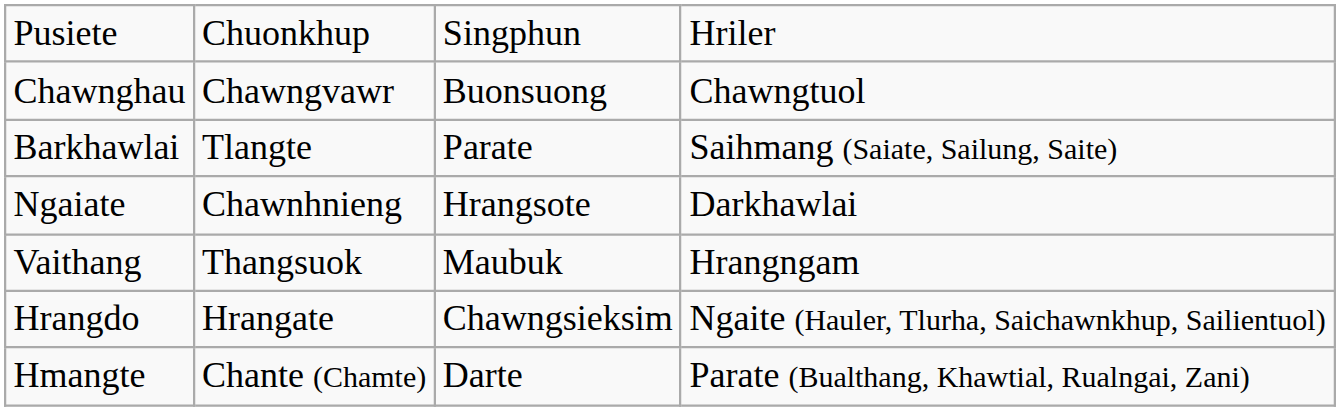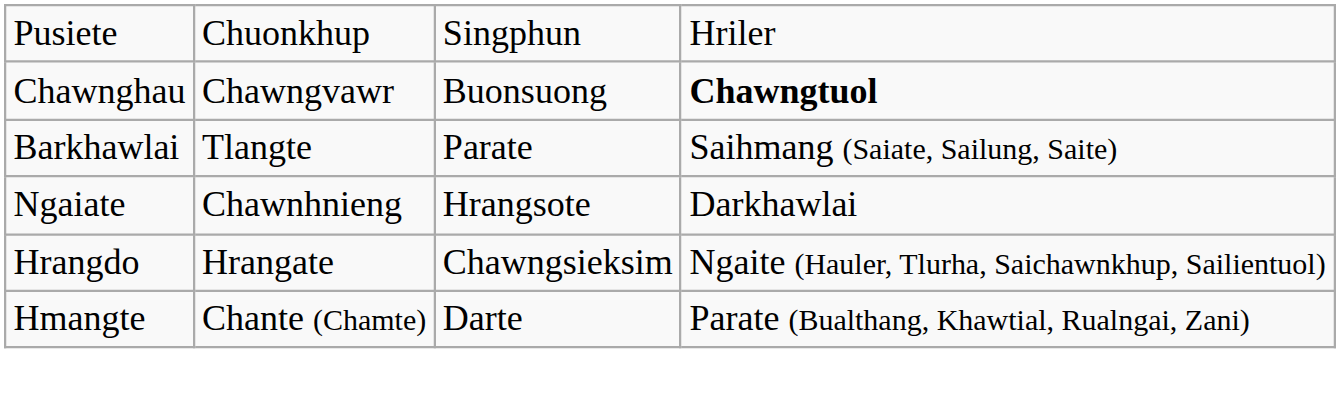Chawnghau | column 4: normal -> bold
- row: Vaithang | Thangsuok | Maubuk | Hrangngam
